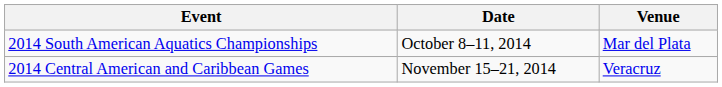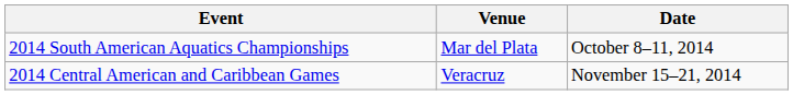columns swapped: Date <-> Venue
